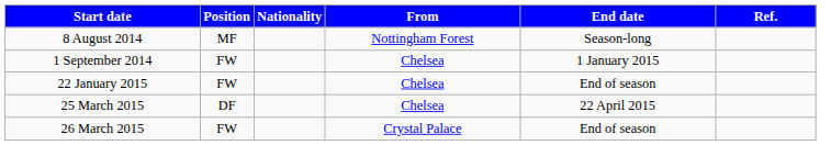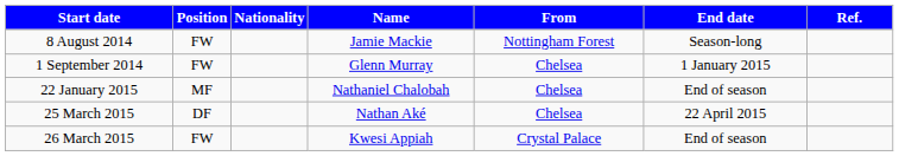+ column: Name | Jamie Mackie | Glenn Murray | Nathaniel Chalobah | Nathan Aké | Kwesi Appiah
8 August 2014 | Position: MF -> FW
22 January 2015 | Position: FW -> MF
